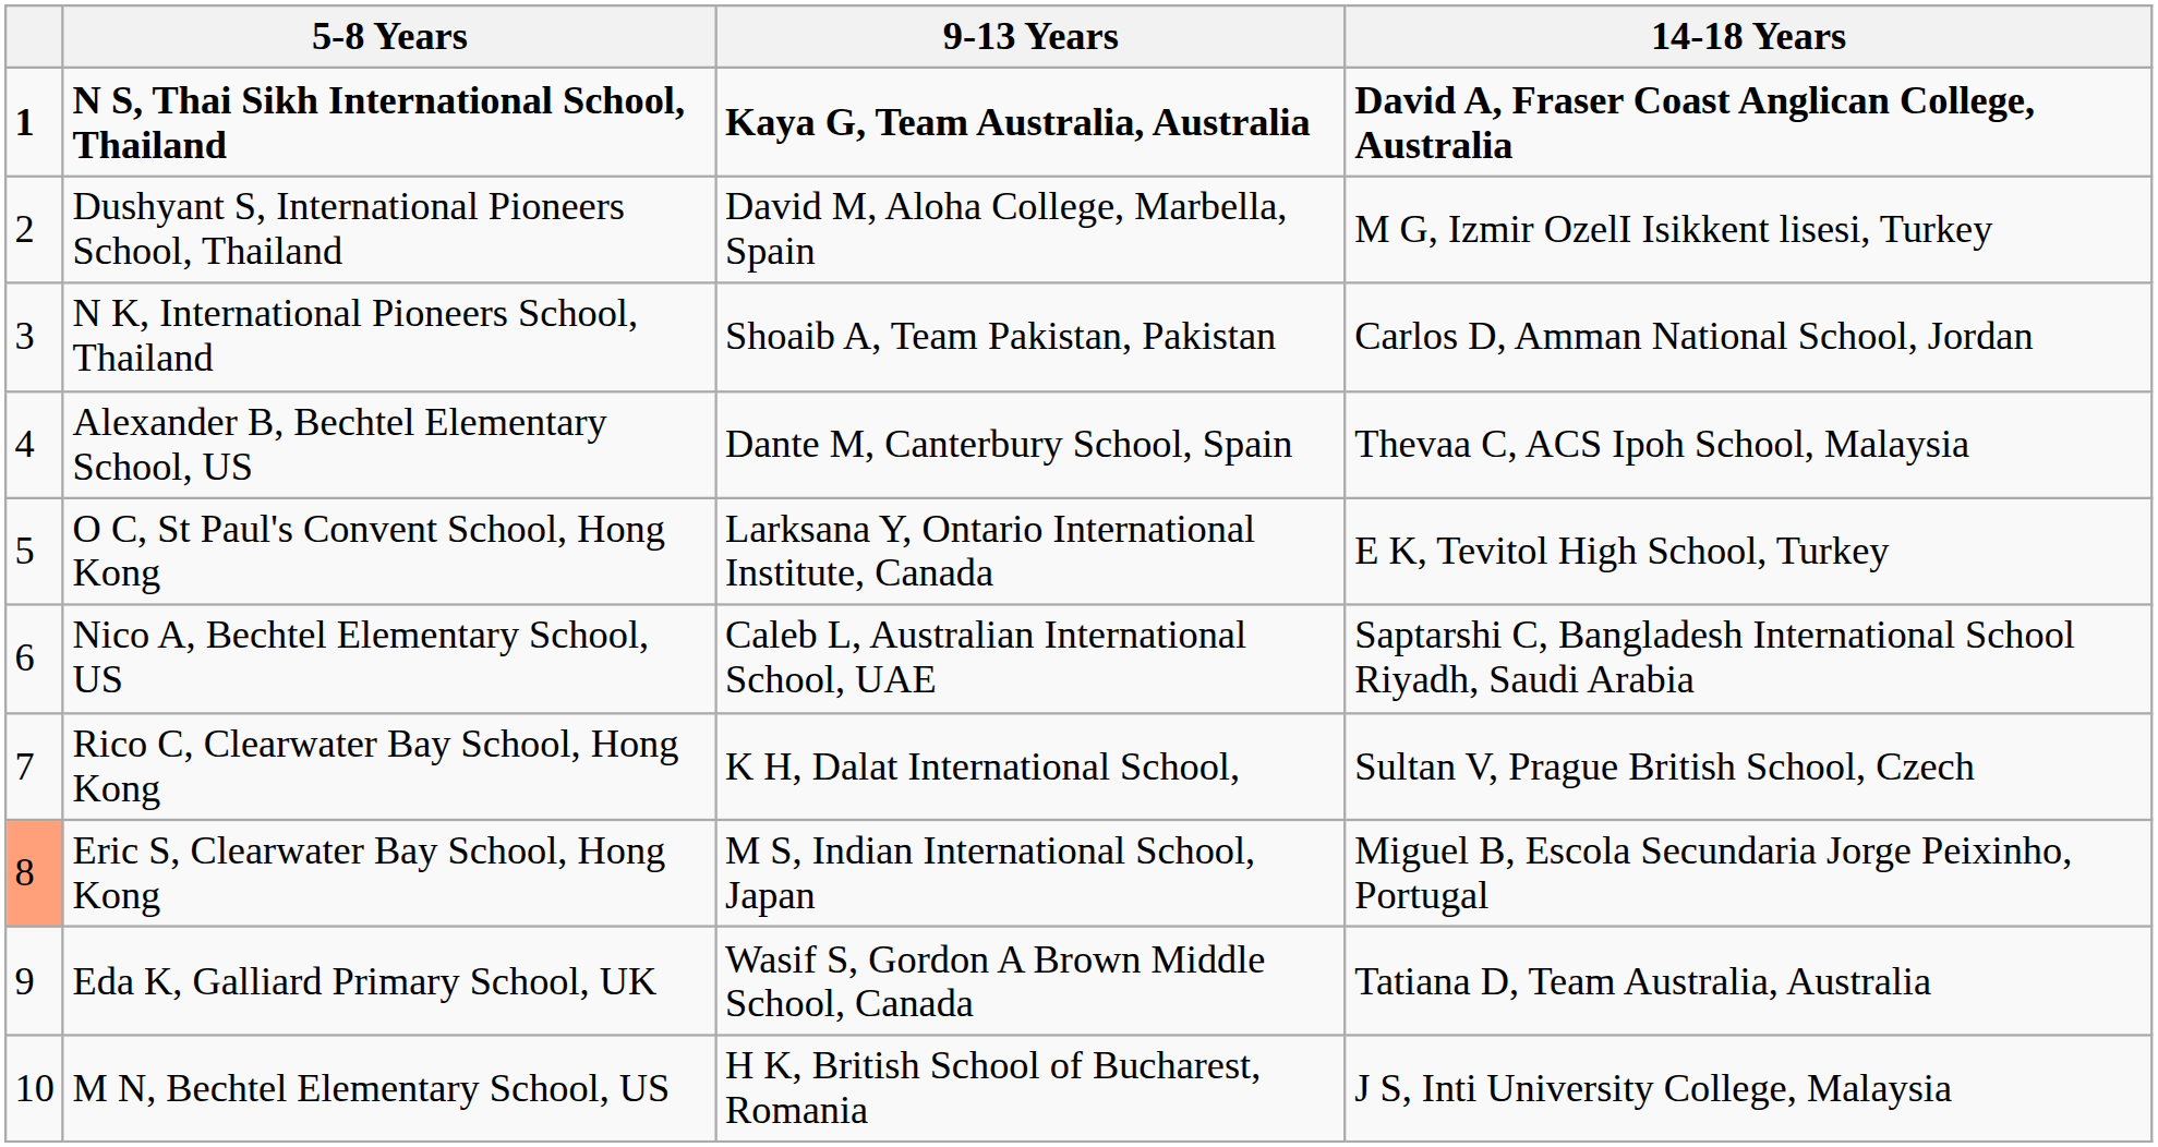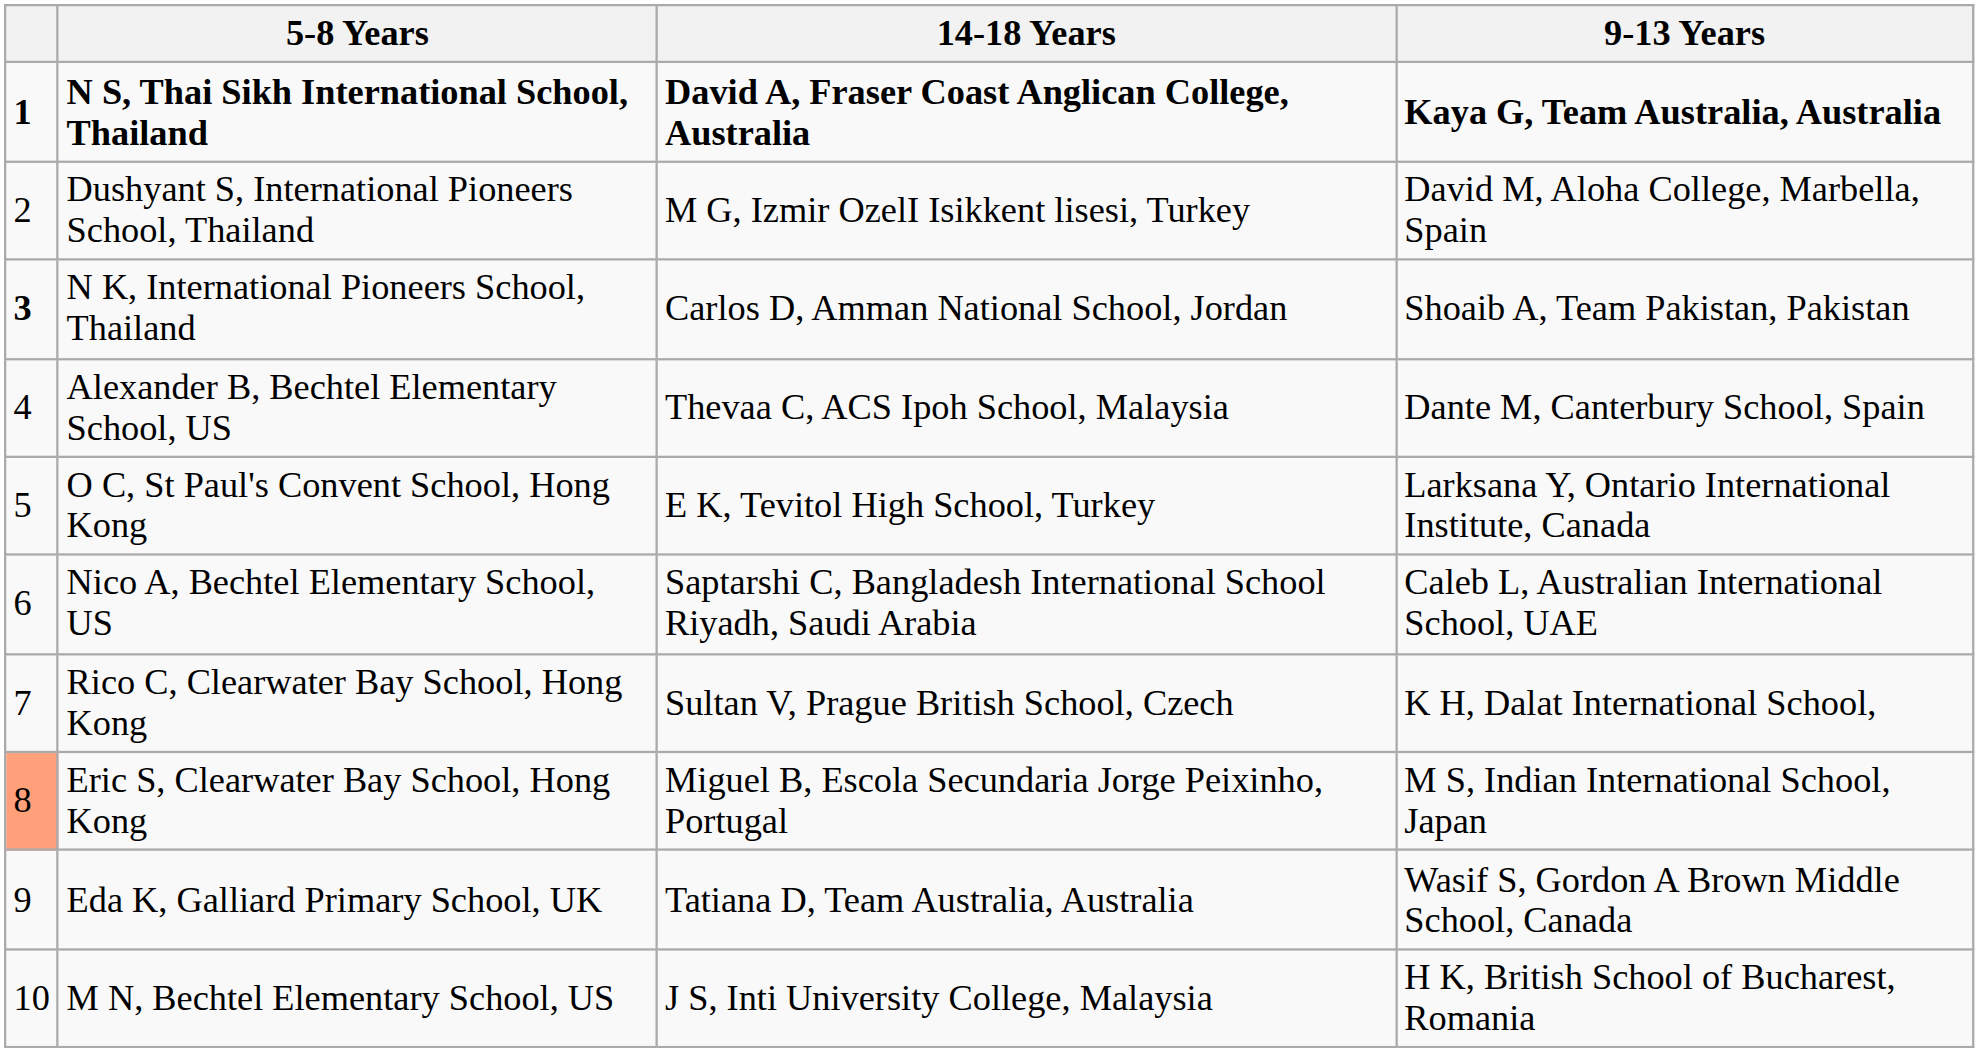columns swapped: 9-13 Years <-> 14-18 Years
N K, International Pioneers School, Thailand | column 1: normal -> bold
